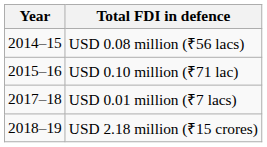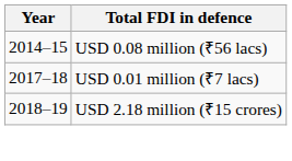- row: 2015–16 | USD 0.10 million (₹71 lac)
